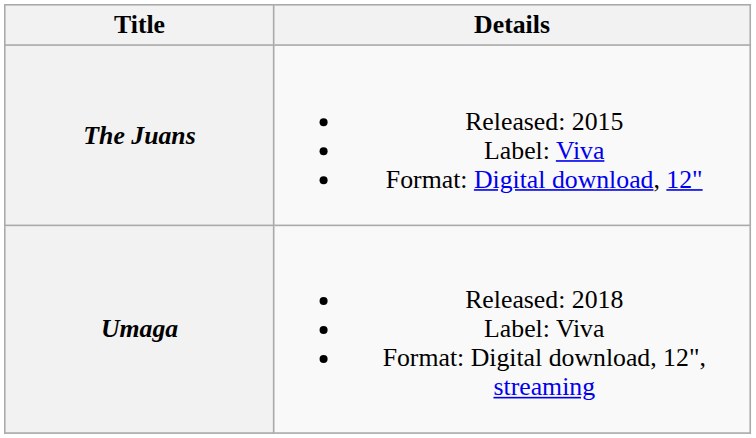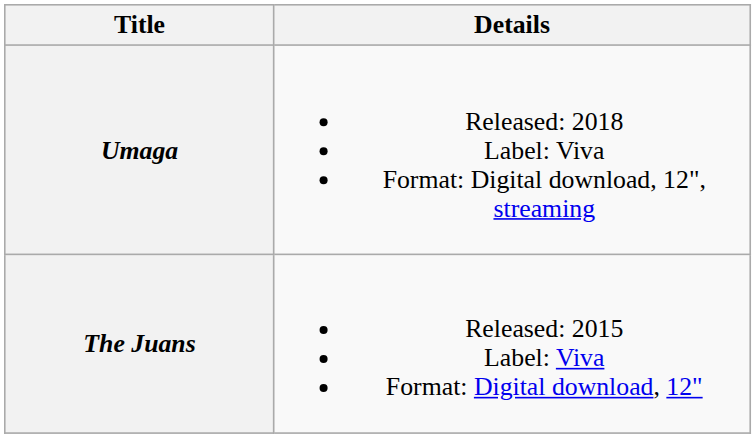rows swapped: The Juans <-> Umaga
